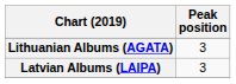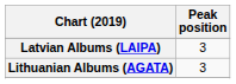rows swapped: Latvian Albums (LAIPA) <-> Lithuanian Albums (AGATA)
